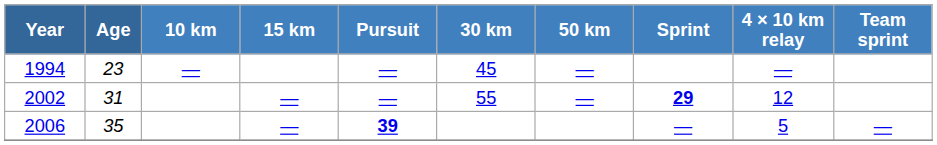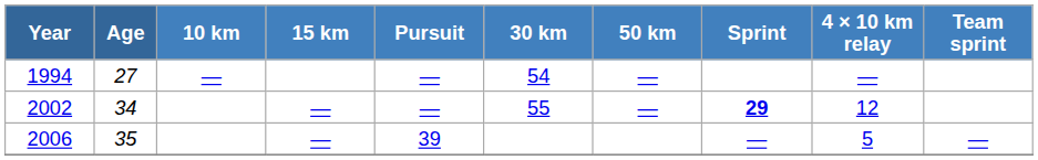1994 | Age: 23 -> 27
1994 | 30 km: 45 -> 54
2002 | Age: 31 -> 34
2006 | Pursuit: bold -> normal
